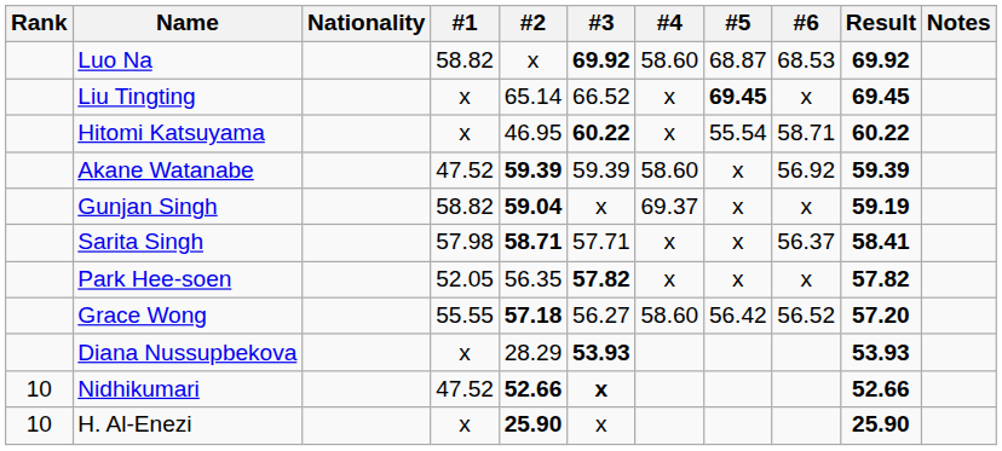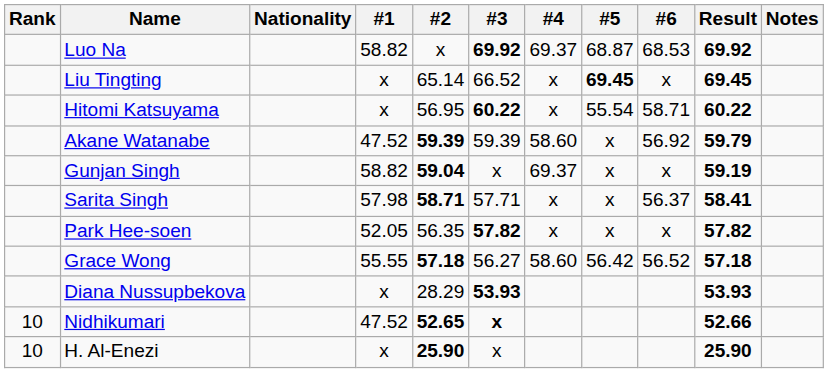Luo Na | #4: 58.60 -> 69.37
Hitomi Katsuyama | #2: 46.95 -> 56.95
Akane Watanabe | Result: 59.39 -> 59.79
Grace Wong | Result: 57.20 -> 57.18
Nidhikumari | #2: 52.66 -> 52.65
